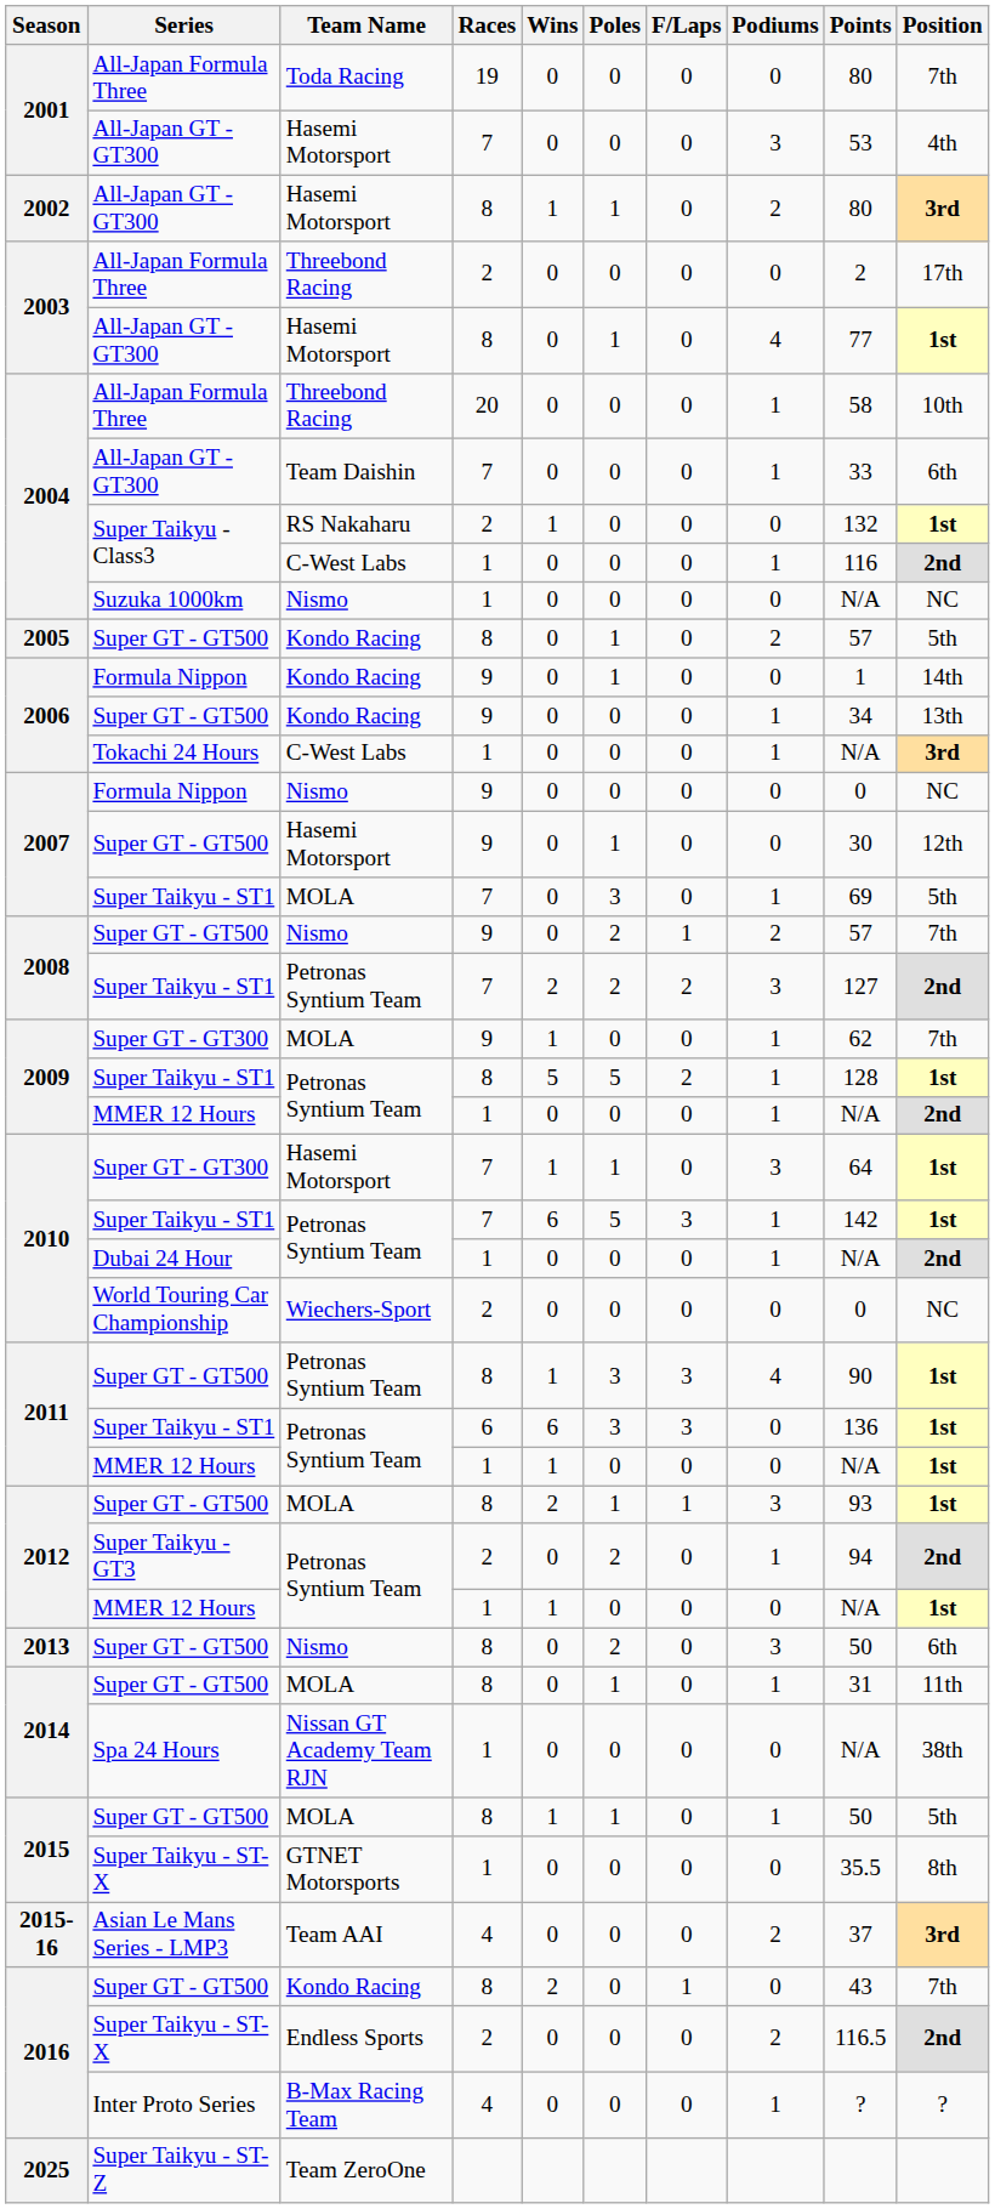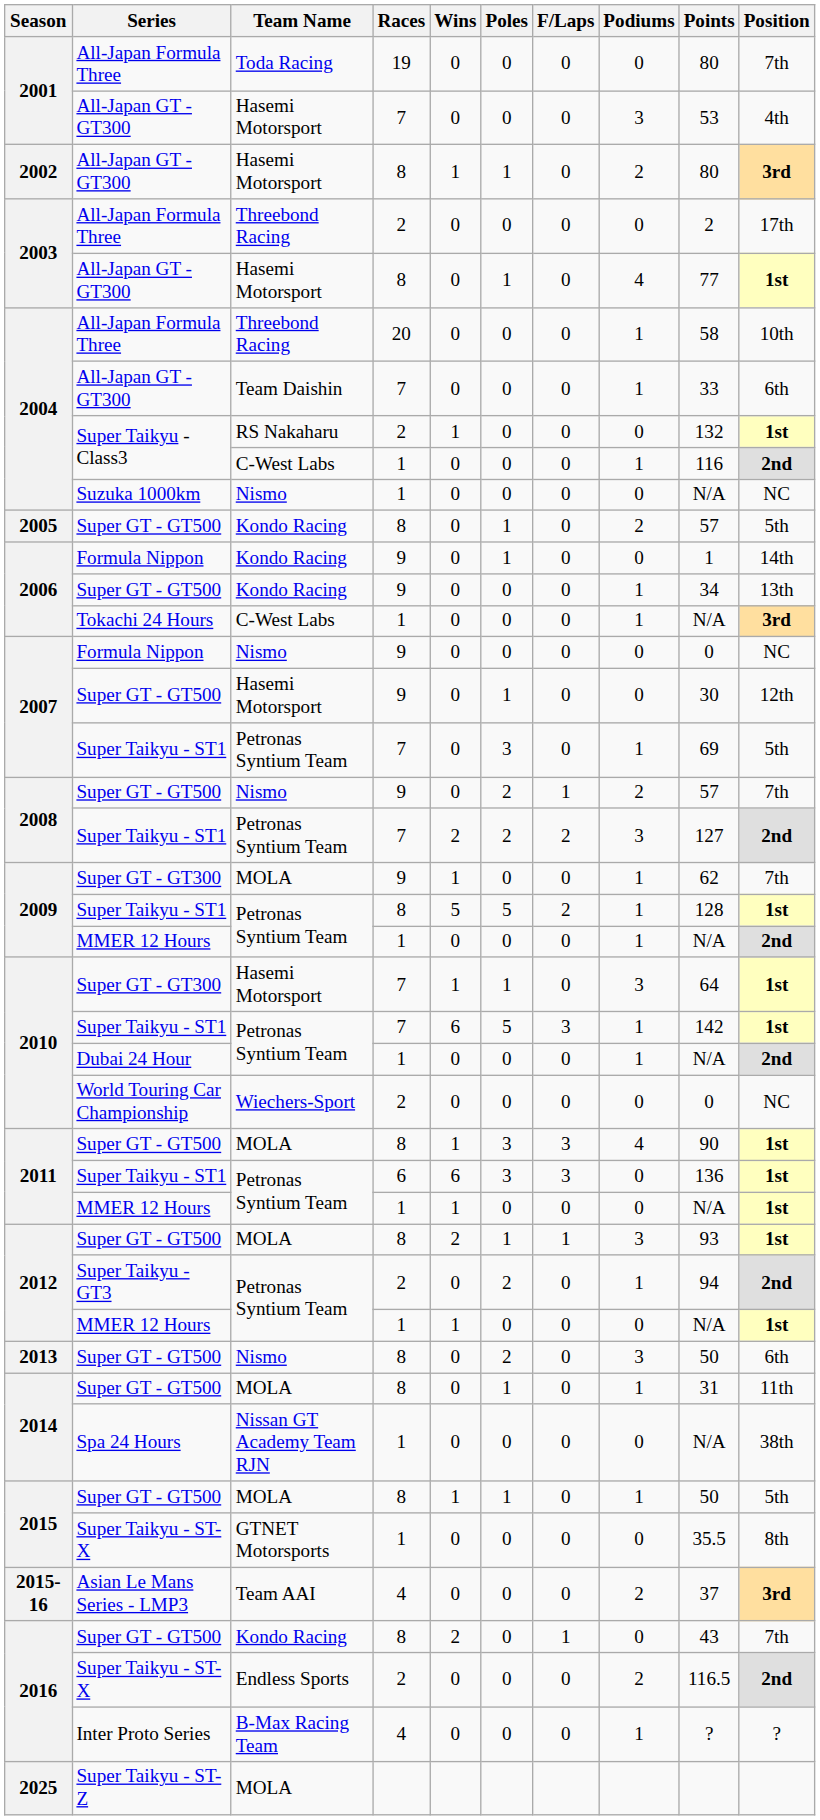2007 / Super Taikyu - ST1 | Team Name: MOLA -> Petronas Syntium Team
2011 / Super GT - GT500 | Team Name: Petronas Syntium Team -> MOLA
2025 | Team Name: Team ZeroOne -> MOLA
